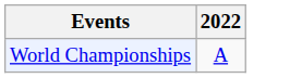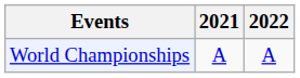+ column: 2021 | A
